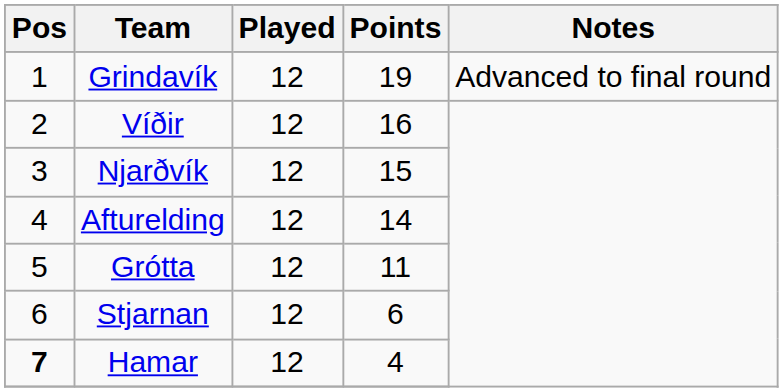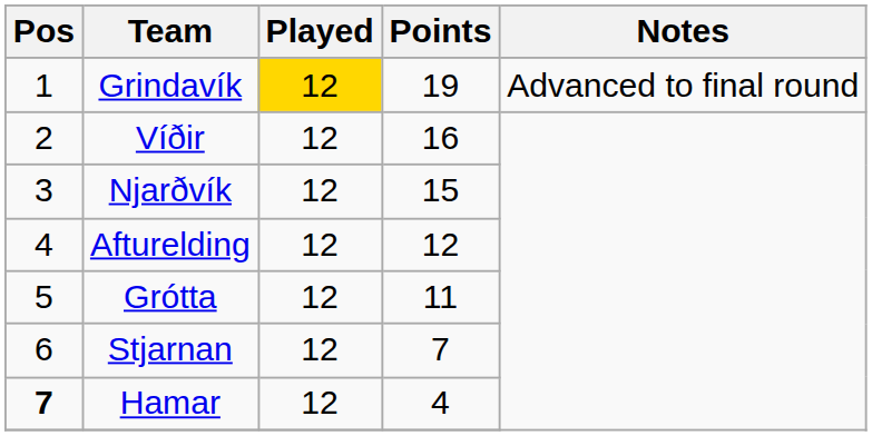Grindavík | Played: no background -> gold background
Afturelding | Points: 14 -> 12
Stjarnan | Points: 6 -> 7
